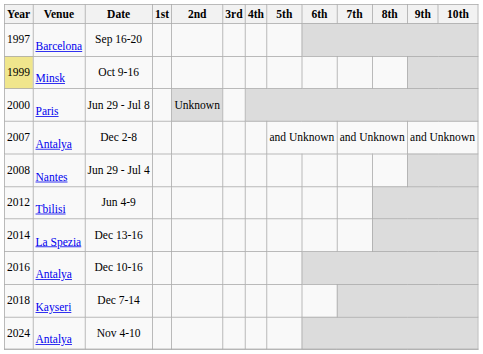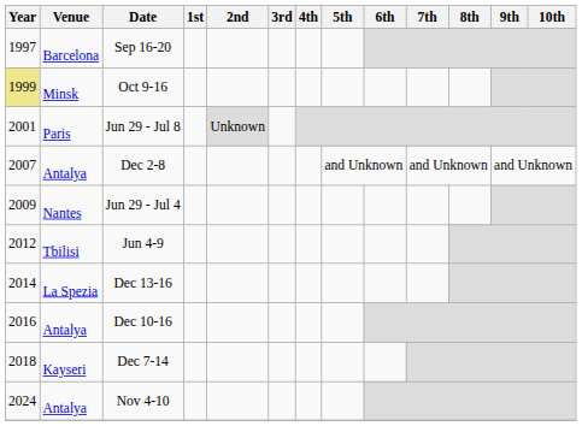Jun 29 - Jul 8 | Year: 2000 -> 2001
Jun 29 - Jul 4 | Year: 2008 -> 2009
